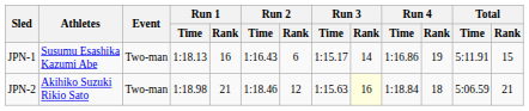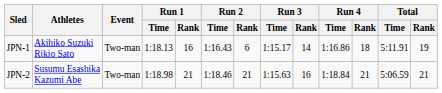JPN-1 | Athletes: Susumu Esashika Kazumi Abe -> Akihiko Suzuki Rikio Sato
JPN-1 | Run 4 / Rank: 19 -> 18
JPN-1 | Total / Rank: 15 -> 19
JPN-2 | Athletes: Akihiko Suzuki Rikio Sato -> Susumu Esashika Kazumi Abe
JPN-2 | Run 2 / Rank: 12 -> 21
JPN-2 | Run 3 / Rank: lightyellow background -> no background
JPN-2 | Run 4 / Rank: 18 -> 21
